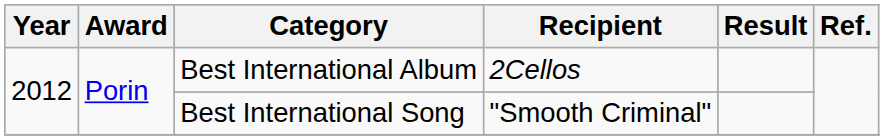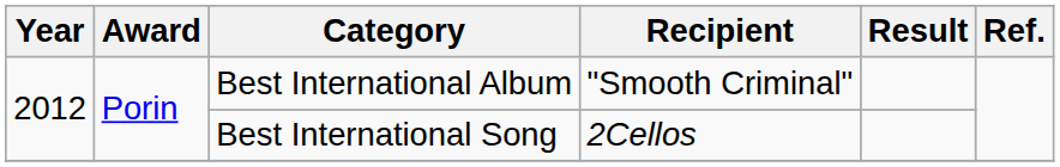Best International Album | Recipient: 2Cellos -> "Smooth Criminal"
Best International Song | Recipient: "Smooth Criminal" -> 2Cellos
